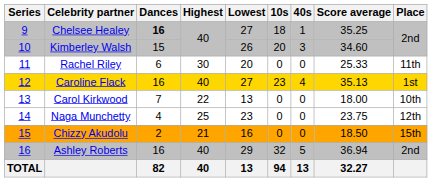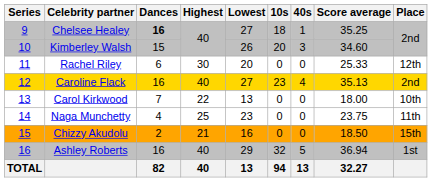Rachel Riley | Place: 11th -> 12th
Caroline Flack | Place: 1st -> 2nd
Naga Munchetty | Place: 12th -> 11th
Ashley Roberts | Place: 2nd -> 1st
